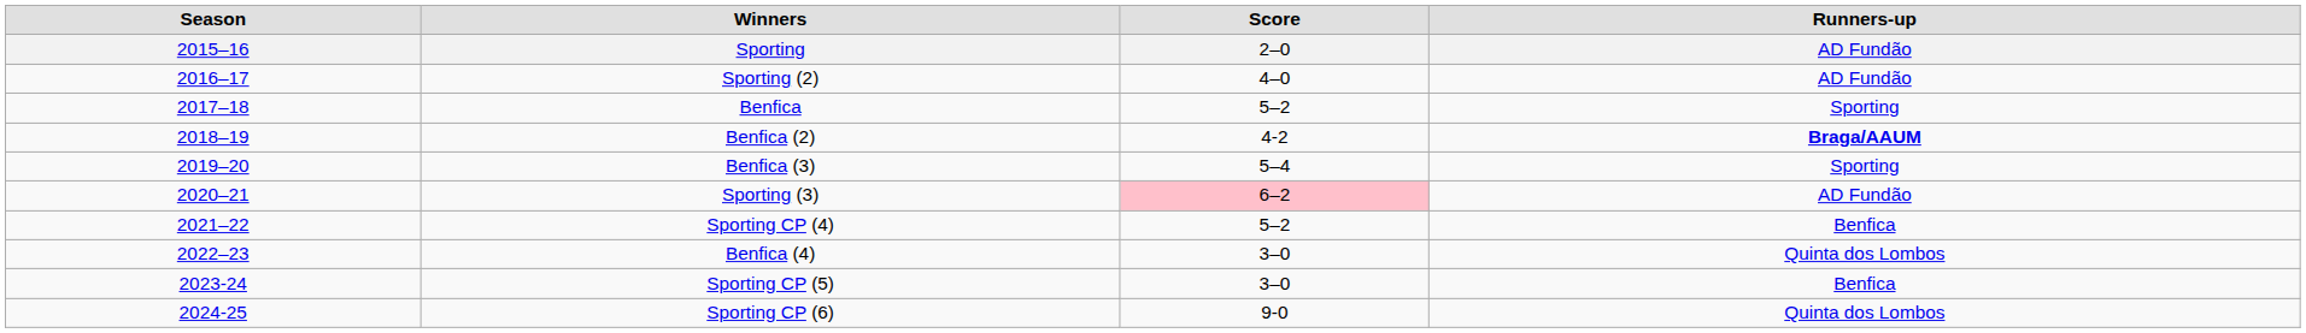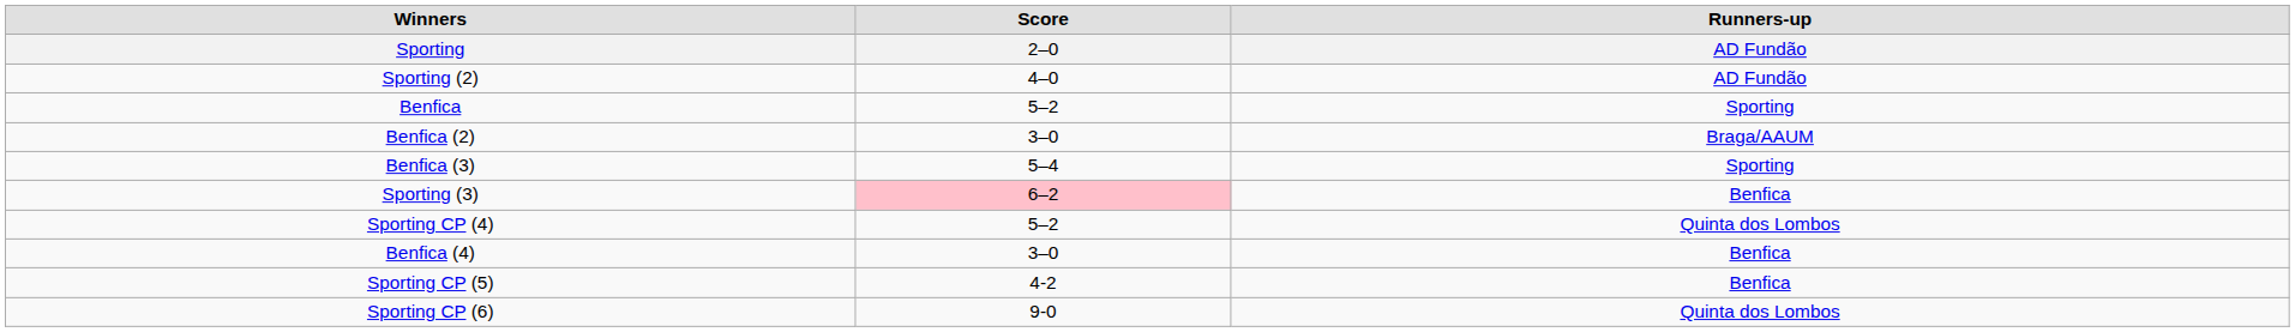- column: Season | 2015–16 | 2016–17 | 2017–18 | 2018–19 | 2019–20 | 2020–21 | 2021–22 | 2022–23 | 2023-24 | 2024-25
Benfica (2) | Score: 4-2 -> 3–0
Benfica (2) | Runners-up: bold -> normal
Sporting (3) | Runners-up: AD Fundão -> Benfica
Sporting CP (4) | Runners-up: Benfica -> Quinta dos Lombos
Benfica (4) | Runners-up: Quinta dos Lombos -> Benfica
Sporting CP (5) | Score: 3–0 -> 4-2
